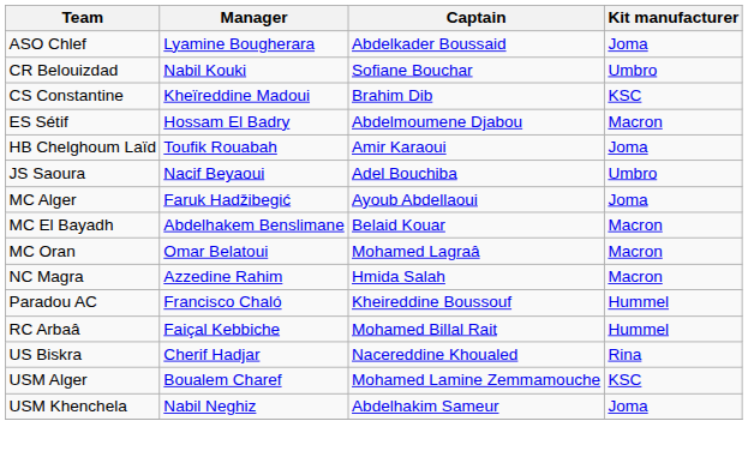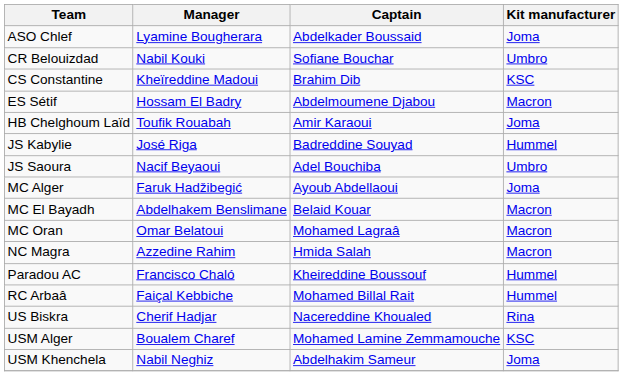+ row: JS Kabylie | José Riga | Badreddine Souyad | Hummel
